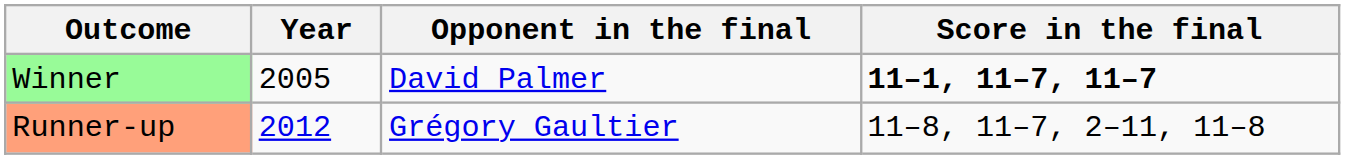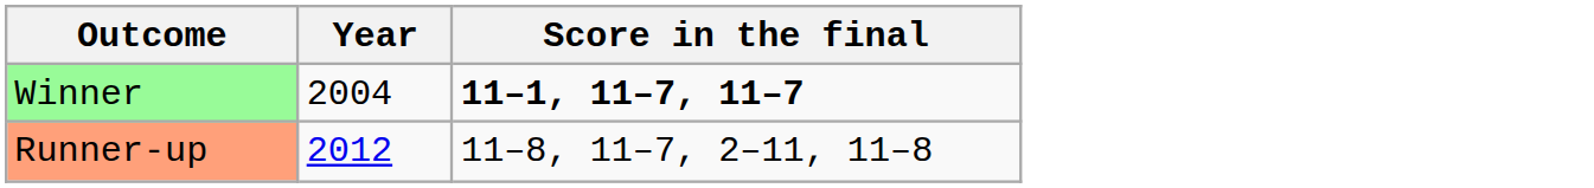- column: Opponent in the final | David Palmer | Grégory Gaultier
Winner | Year: 2005 -> 2004
